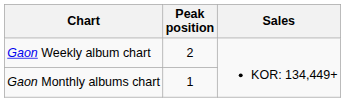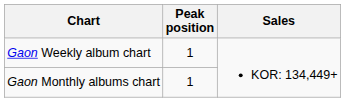Gaon Weekly album chart | Peak position: 2 -> 1
